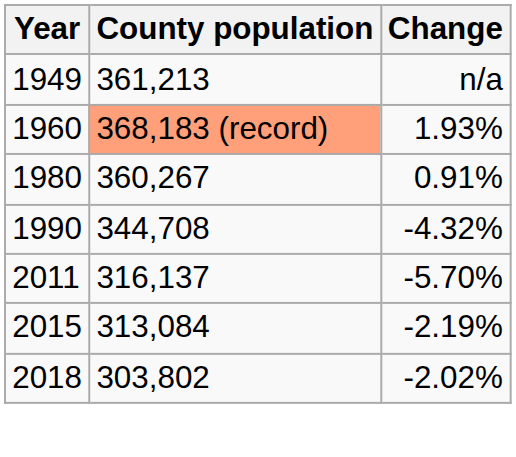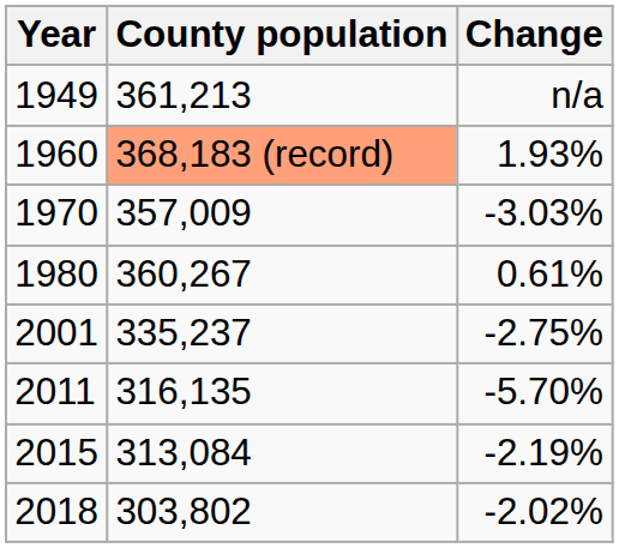+ row: 1970 | 357,009 | -3.03%
1980 | Change: 0.91% -> 0.61%
- row: 1990 | 344,708 | -4.32%
+ row: 2001 | 335,237 | -2.75%
2011 | County population: 316,137 -> 316,135
